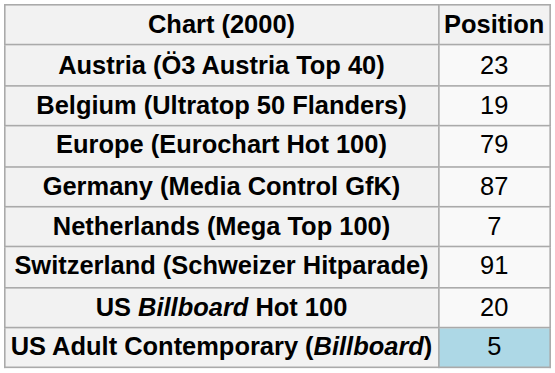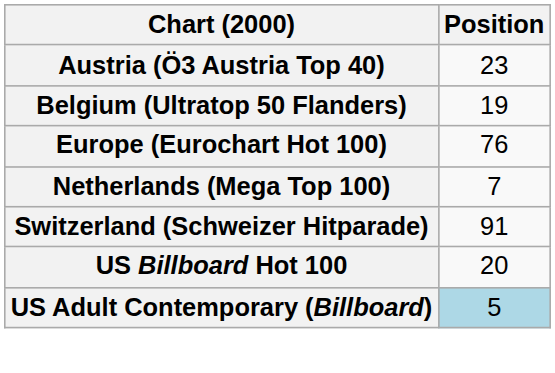Europe (Eurochart Hot 100) | Position: 79 -> 76
- row: Germany (Media Control GfK) | 87
